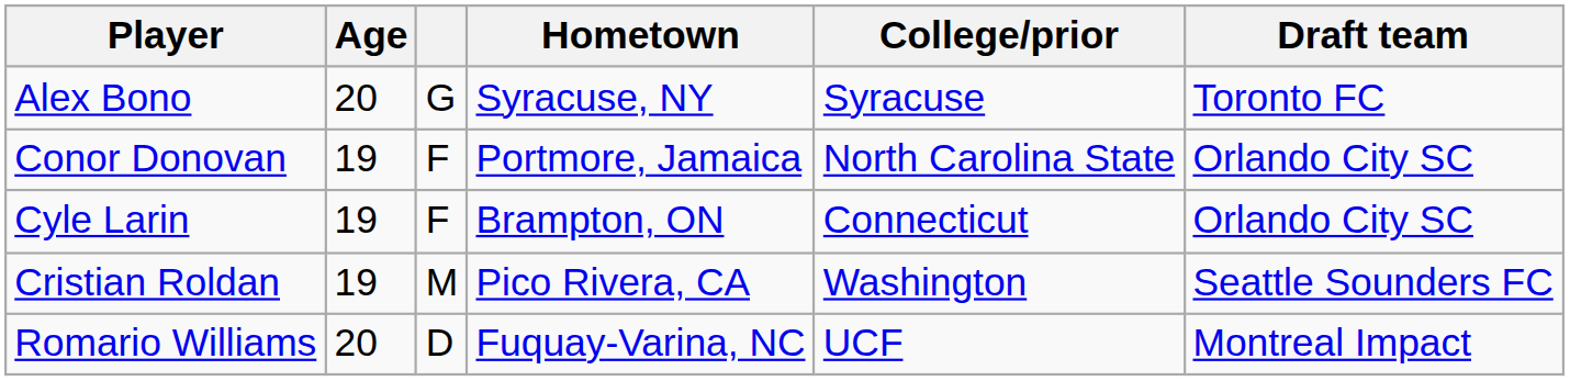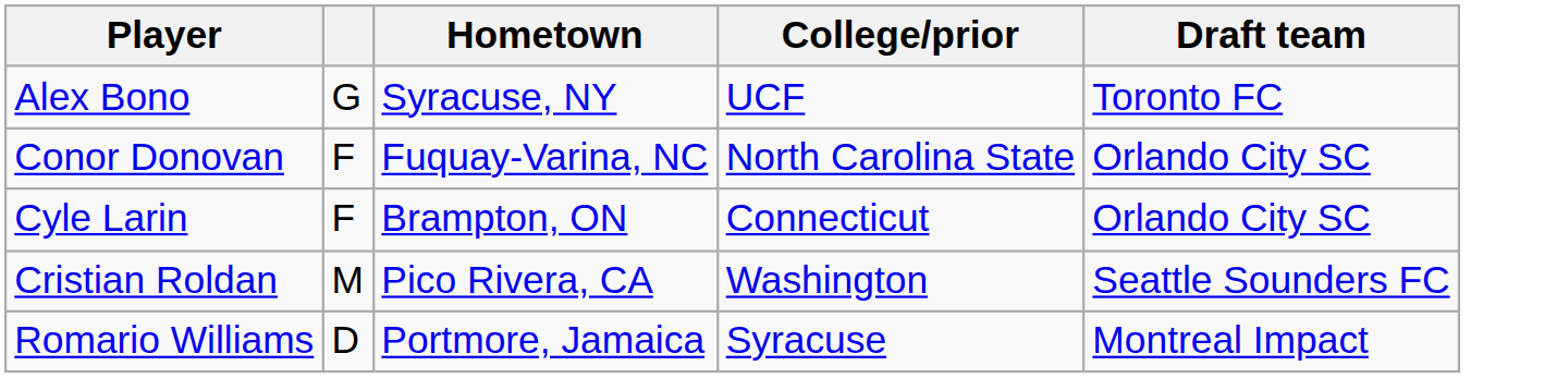- column: Age | 20 | 19 | 19 | 19 | 20
Alex Bono | College/prior: Syracuse -> UCF
Conor Donovan | Hometown: Portmore, Jamaica -> Fuquay-Varina, NC
Romario Williams | Hometown: Fuquay-Varina, NC -> Portmore, Jamaica
Romario Williams | College/prior: UCF -> Syracuse
